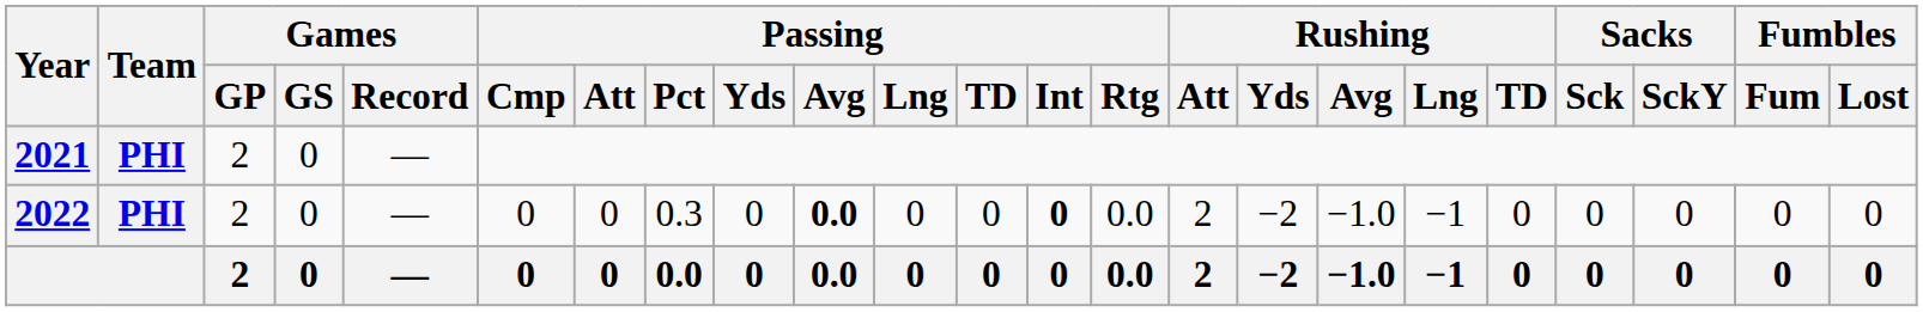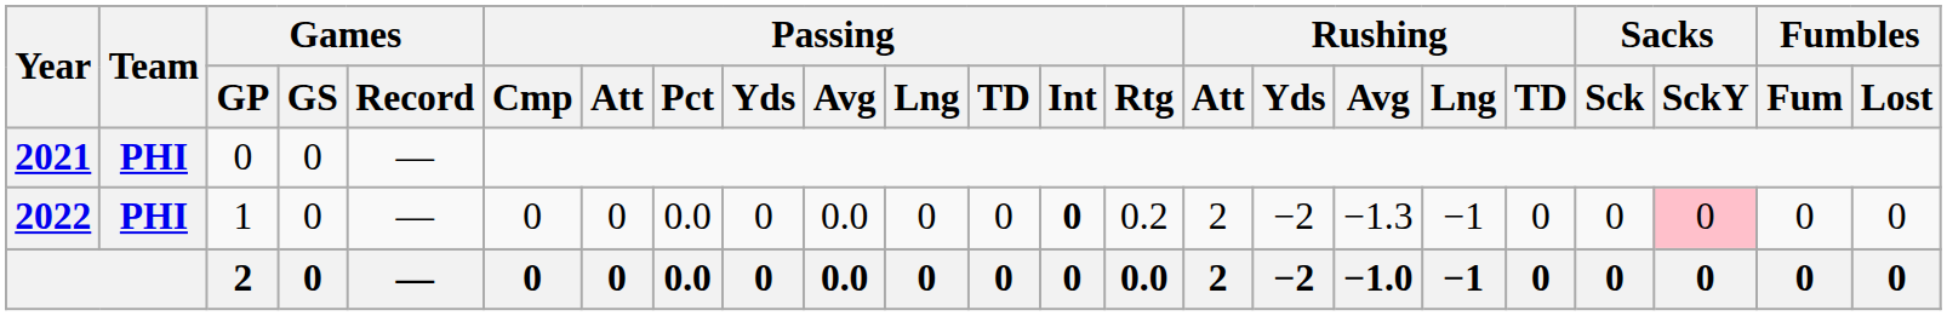2021 | Games / GP: 2 -> 0
2022 | Games / GP: 2 -> 1
2022 | Passing / Pct: 0.3 -> 0.0
2022 | Passing / Avg: bold -> normal
2022 | Passing / Rtg: 0.0 -> 0.2
2022 | Rushing / Avg: −1.0 -> −1.3
2022 | Sacks / SckY: no background -> pink background
